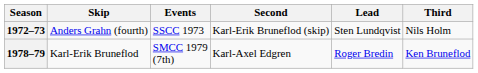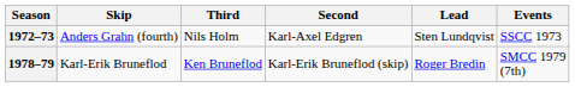columns swapped: Third <-> Events
1972–73 | Second: Karl-Erik Bruneflod (skip) -> Karl-Axel Edgren
1978–79 | Second: Karl-Axel Edgren -> Karl-Erik Bruneflod (skip)
